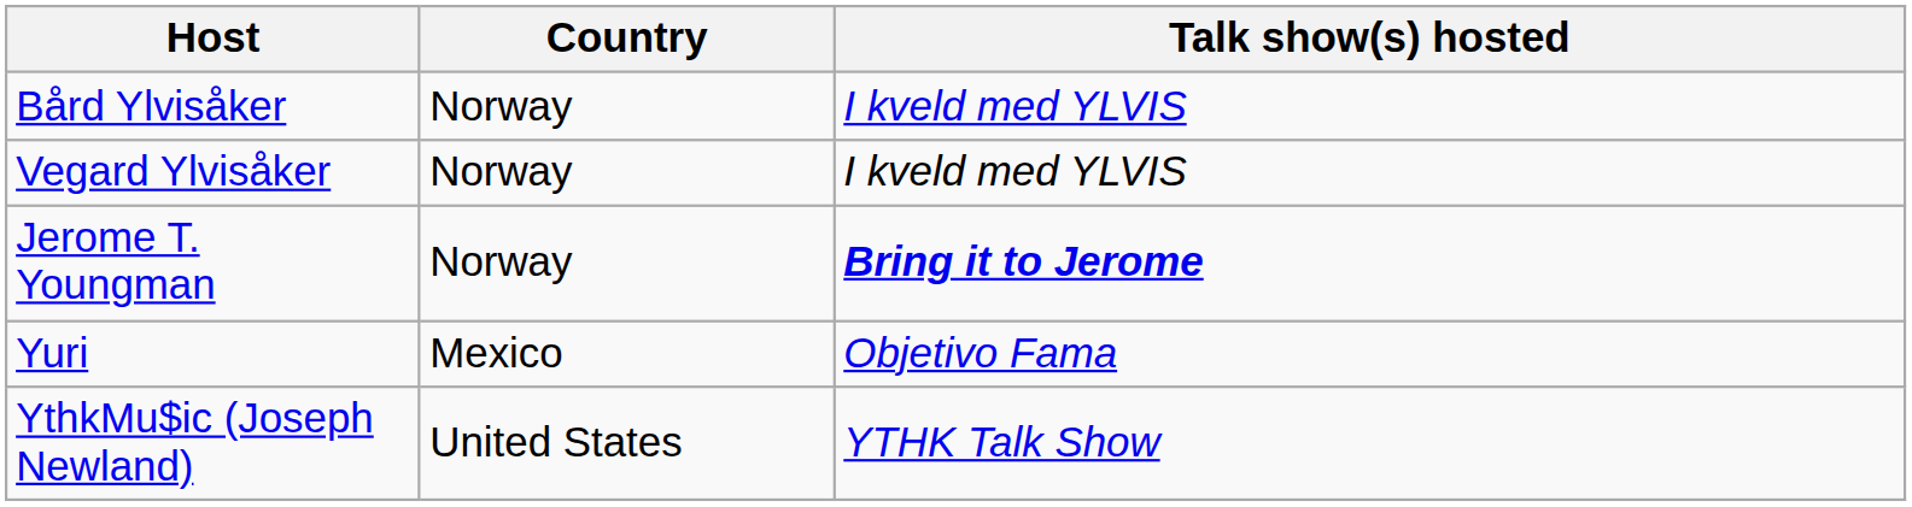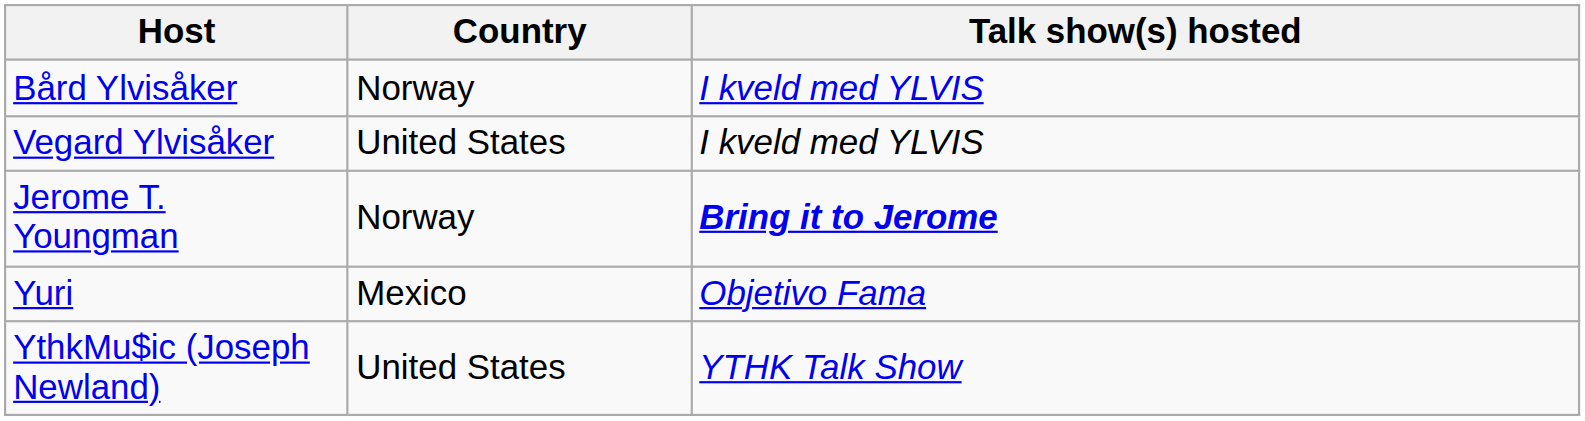Vegard Ylvisåker | Country: Norway -> United States
